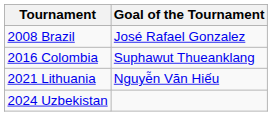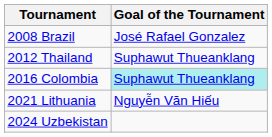+ row: 2012 Thailand | Suphawut Thueanklang
2016 Colombia | Goal of the Tournament: no background -> paleturquoise background
